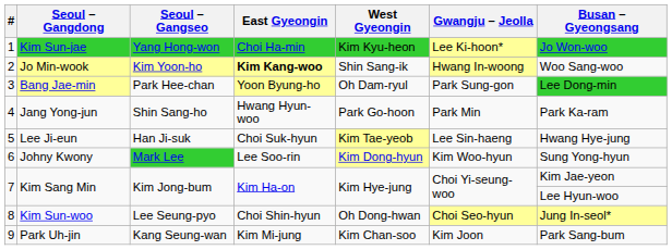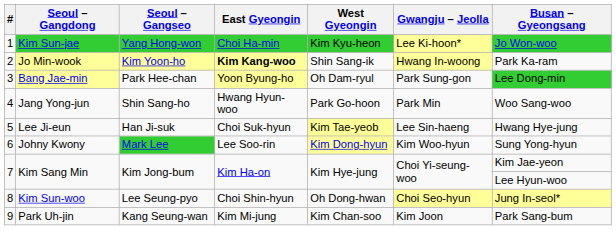Jo Min-wook | Busan – Gyeongsang: Woo Sang-woo -> Park Ka-ram
Jang Yong-jun | Busan – Gyeongsang: Park Ka-ram -> Woo Sang-woo
